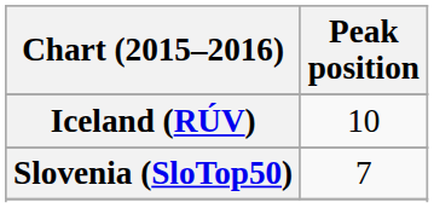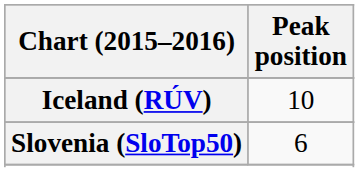Slovenia (SloTop50) | Peak position: 7 -> 6
